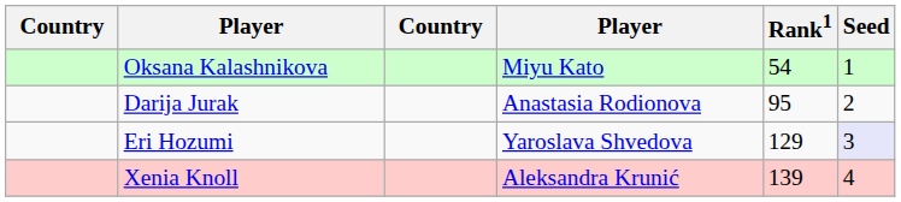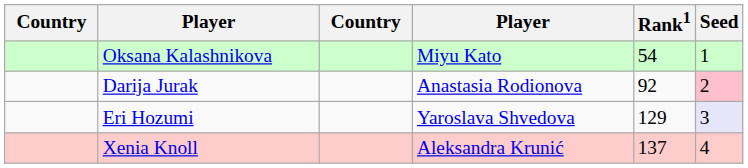Darija Jurak | Rank1: 95 -> 92
Darija Jurak | Seed: no background -> pink background
Xenia Knoll | Rank1: 139 -> 137
